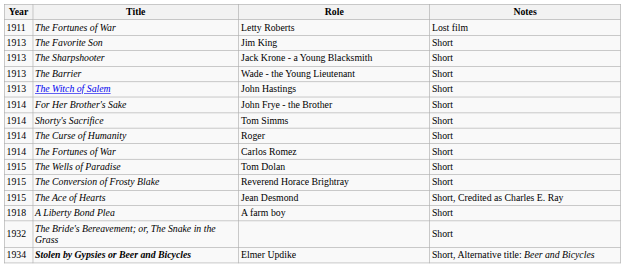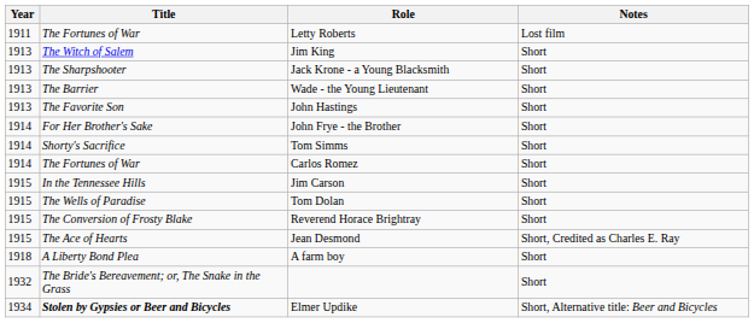Jim King | Title: The Favorite Son -> The Witch of Salem
John Hastings | Title: The Witch of Salem -> The Favorite Son
- row: 1914 | The Curse of Humanity | Roger | Short
+ row: 1915 | In the Tennessee Hills | Jim Carson | Short
